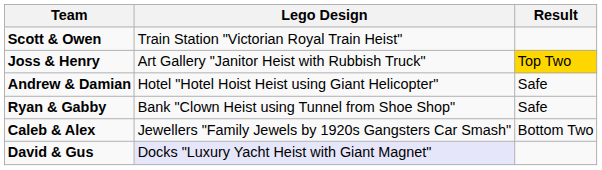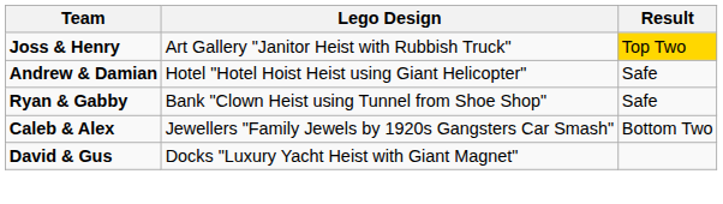- row: Scott & Owen | Train Station "Victorian Royal Train Heist"
David & Gus | Lego Design: lavender background -> no background
